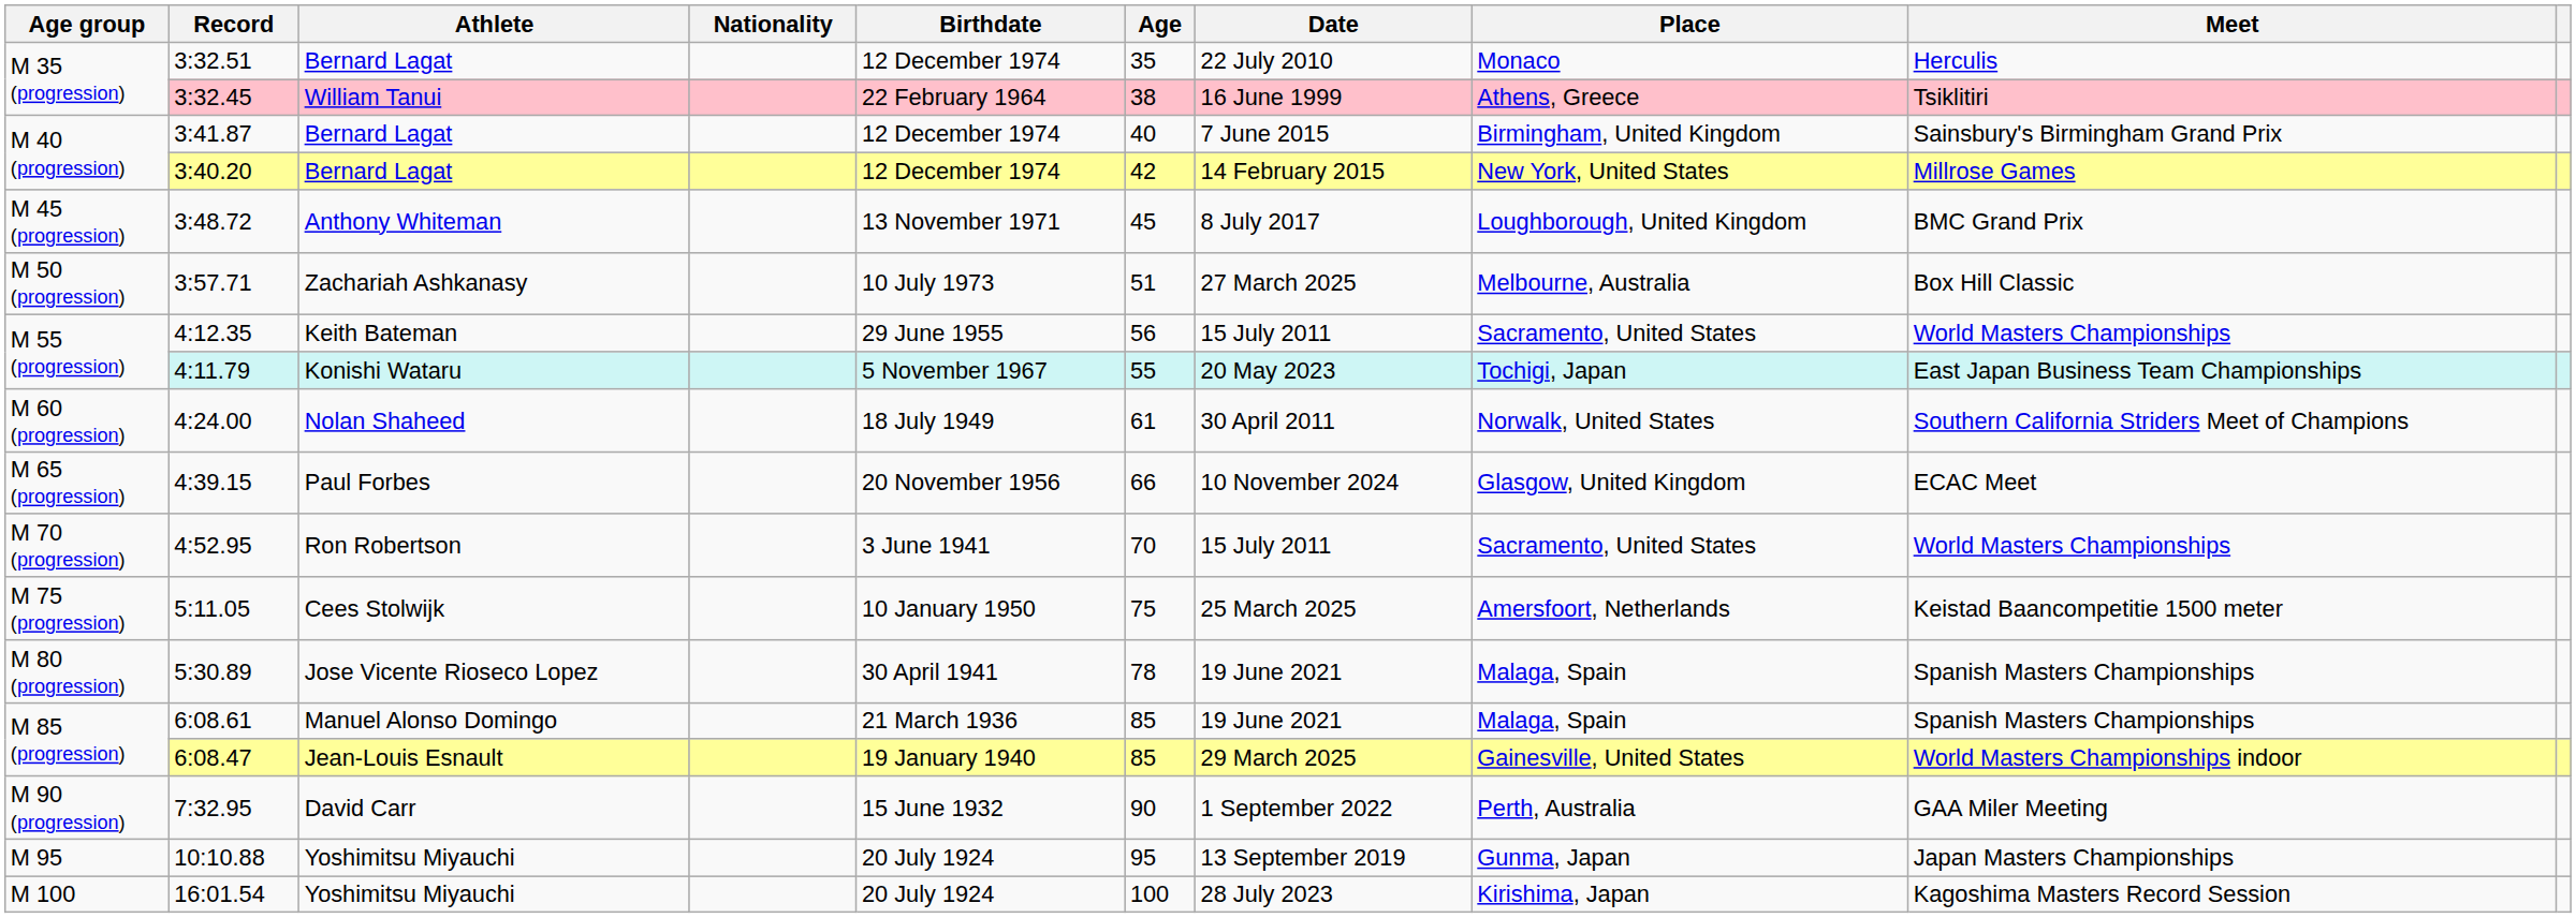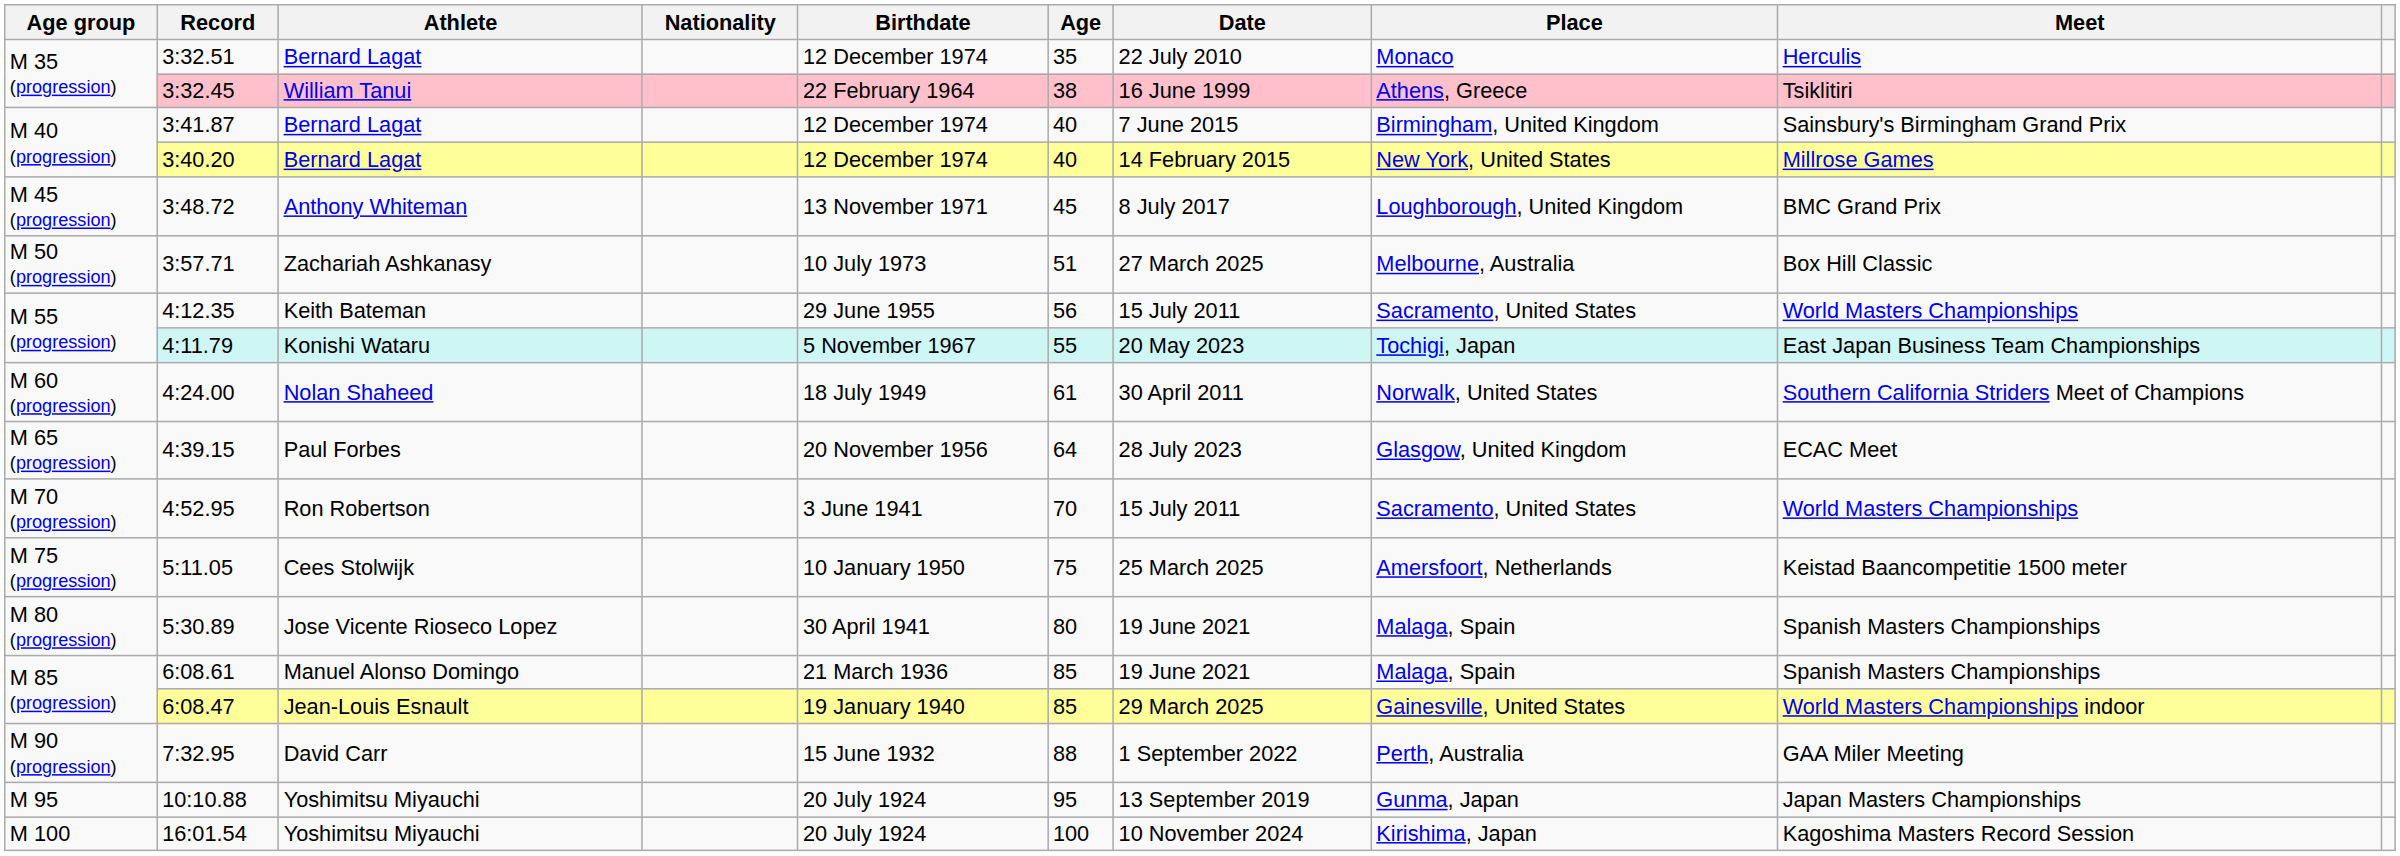3:40.20 | Age: 42 -> 40
4:39.15 | Age: 66 -> 64
4:39.15 | Date: 10 November 2024 -> 28 July 2023
5:30.89 | Age: 78 -> 80
7:32.95 | Age: 90 -> 88
16:01.54 | Date: 28 July 2023 -> 10 November 2024
